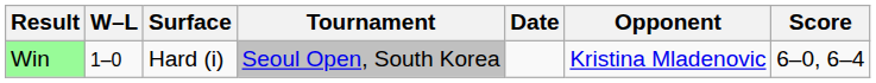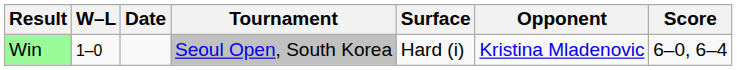columns swapped: Date <-> Surface
